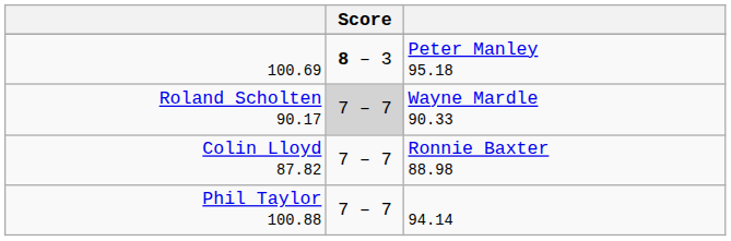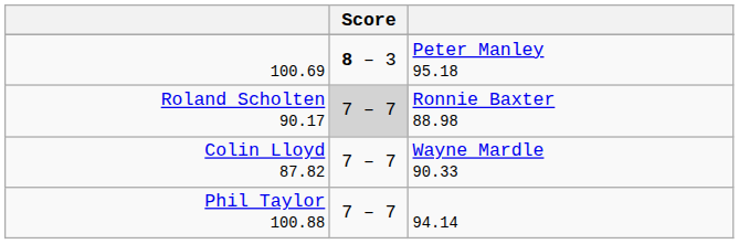Roland Scholten 90.17 | column 3: Wayne Mardle 90.33 -> Ronnie Baxter 88.98
Colin Lloyd 87.82 | column 3: Ronnie Baxter 88.98 -> Wayne Mardle 90.33
